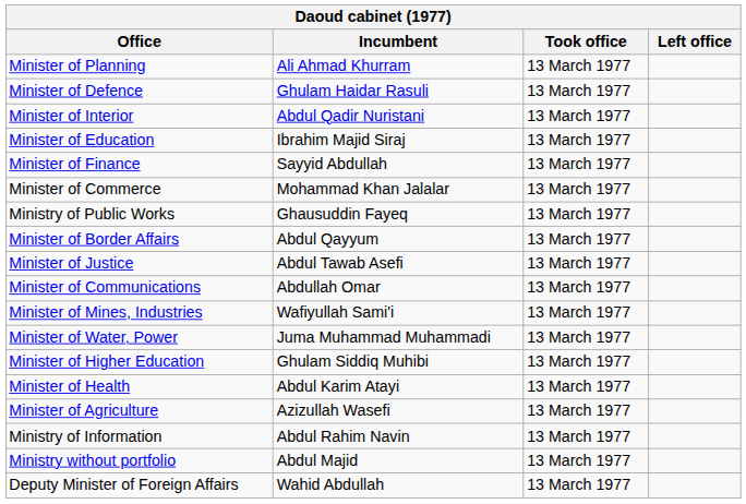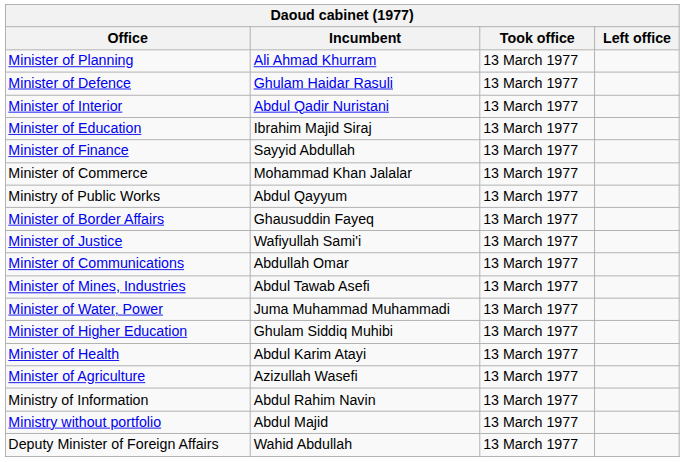Ministry of Public Works | Incumbent: Ghausuddin Fayeq -> Abdul Qayyum
Minister of Border Affairs | Incumbent: Abdul Qayyum -> Ghausuddin Fayeq
Minister of Justice | Incumbent: Abdul Tawab Asefi -> Wafiyullah Sami'i
Minister of Mines, Industries | Incumbent: Wafiyullah Sami'i -> Abdul Tawab Asefi
